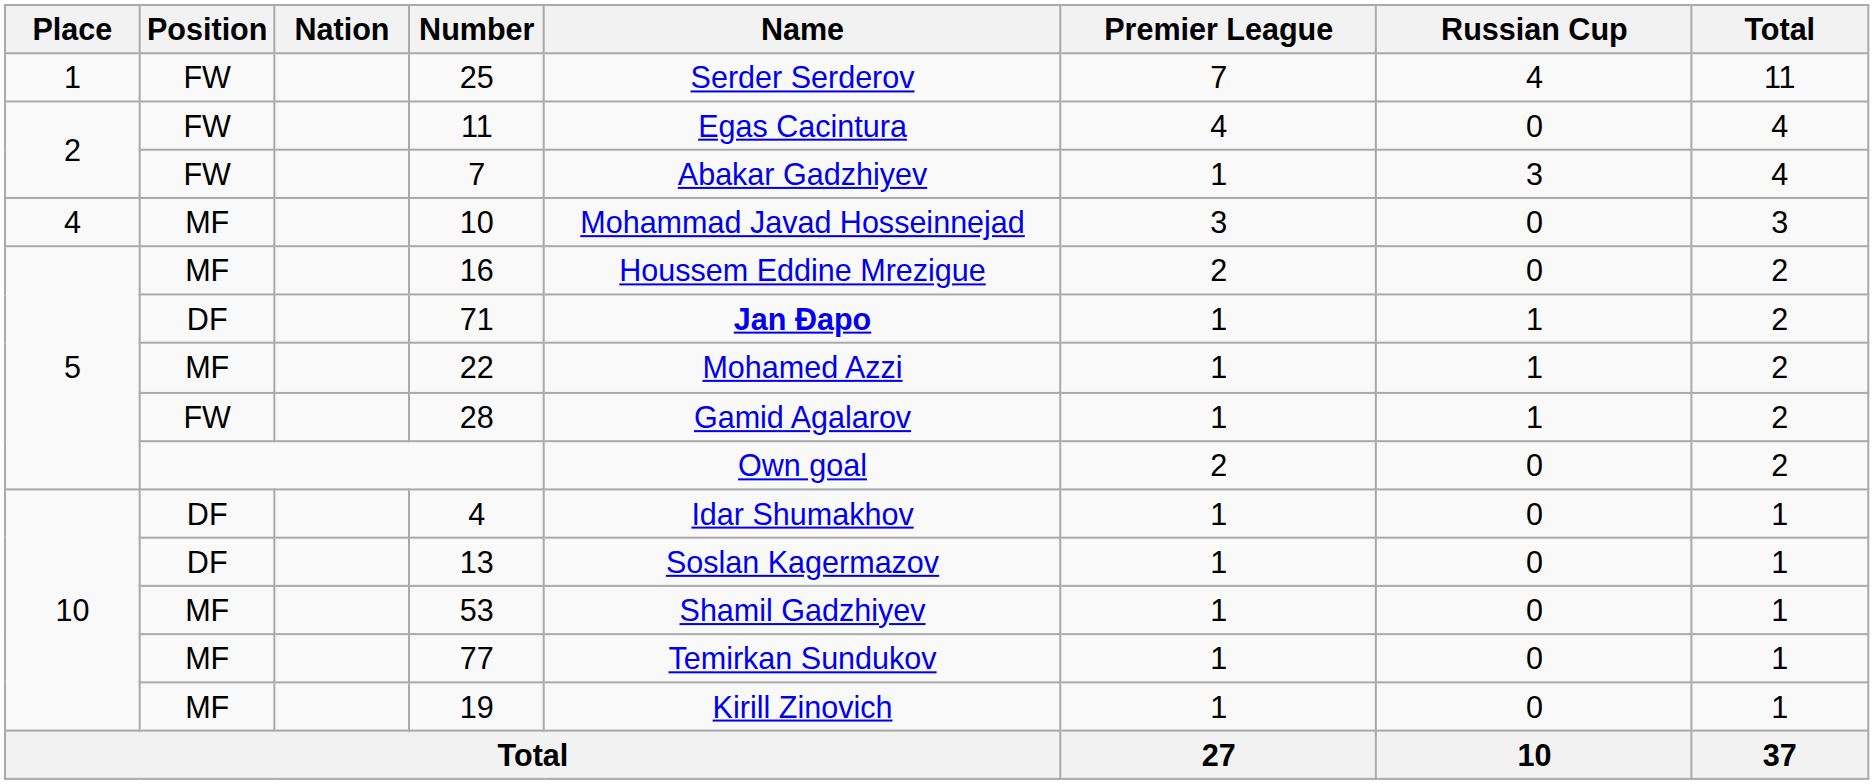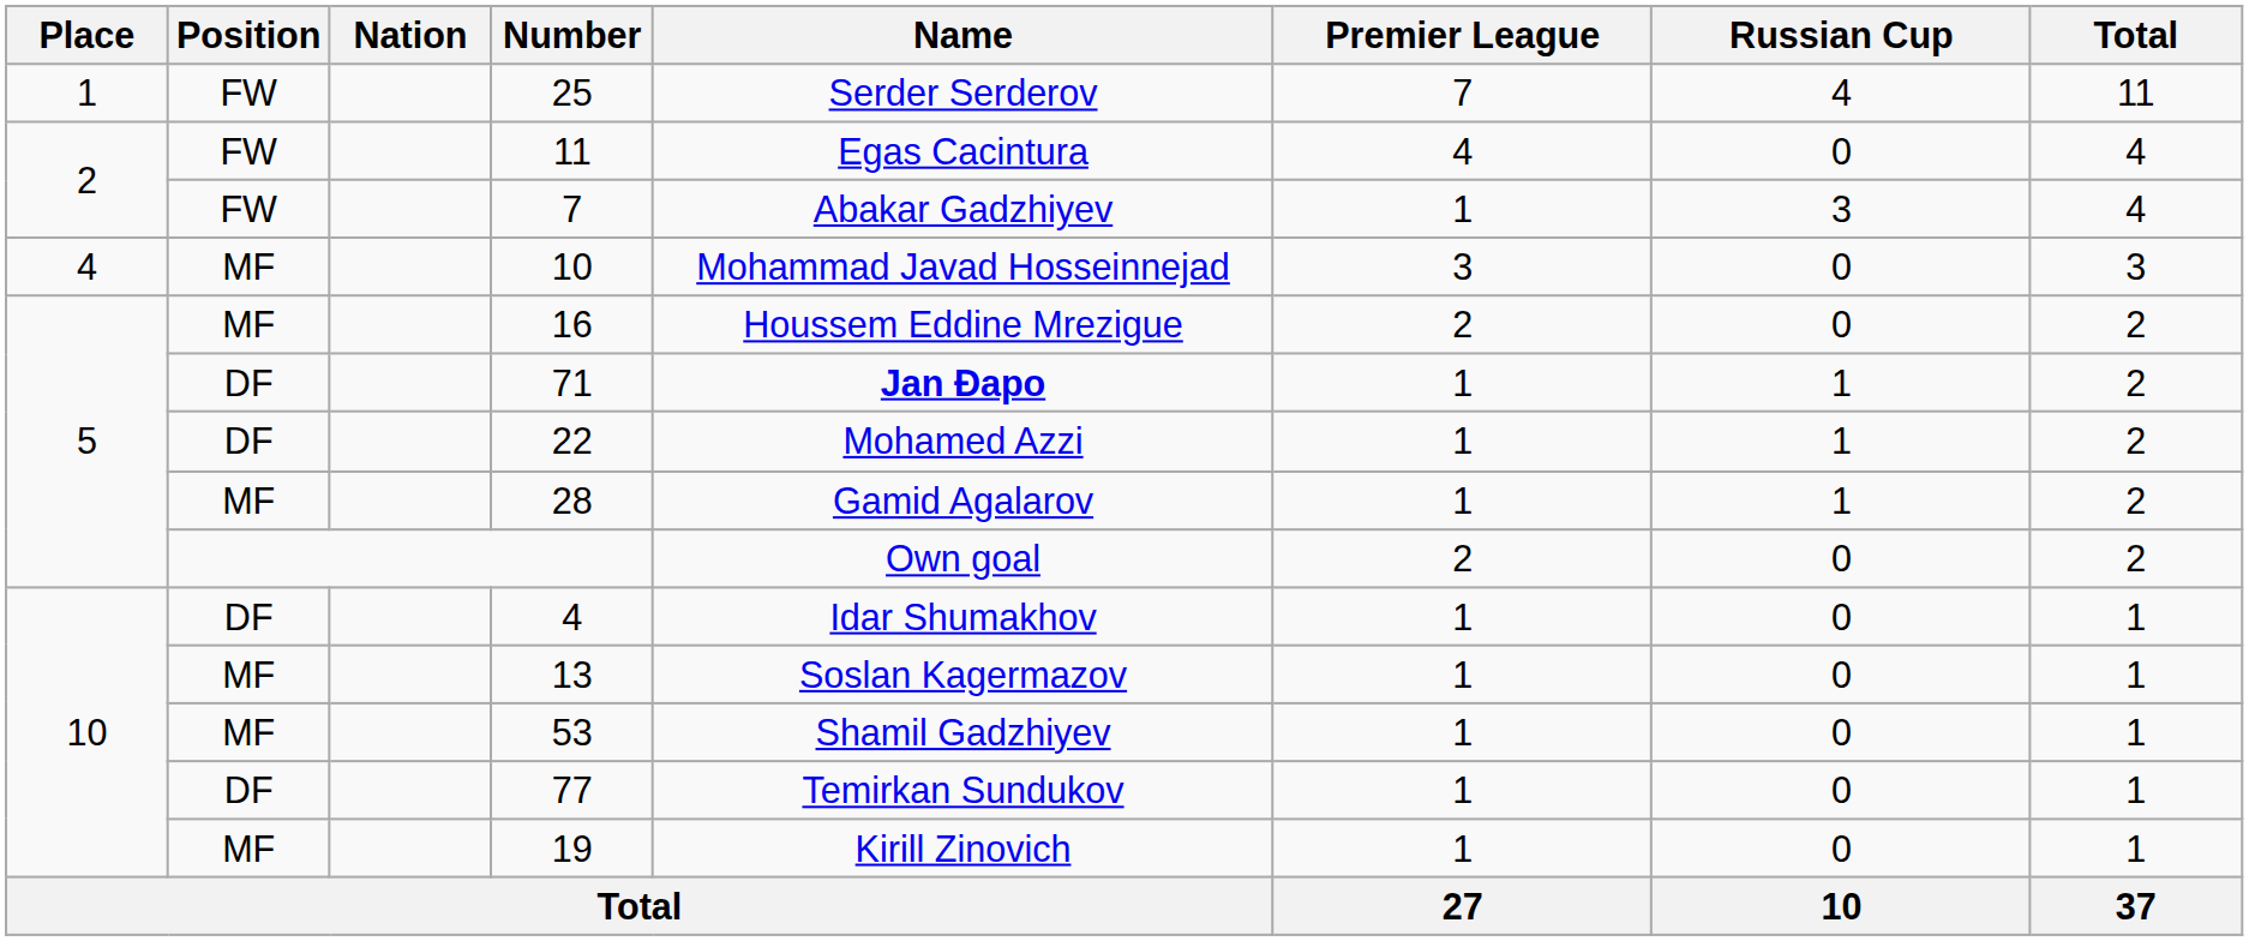22 | Position: MF -> DF
28 | Position: FW -> MF
13 | Position: DF -> MF
77 | Position: MF -> DF
